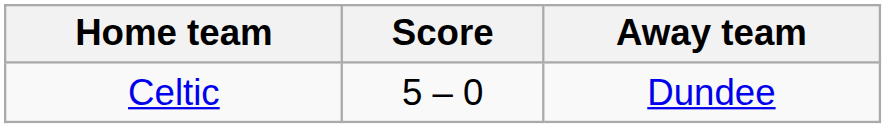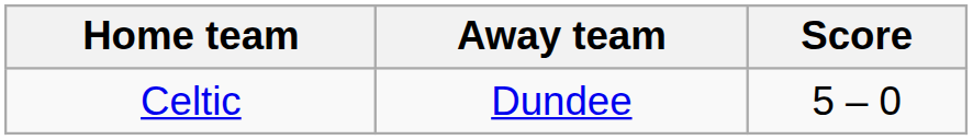columns swapped: Score <-> Away team
